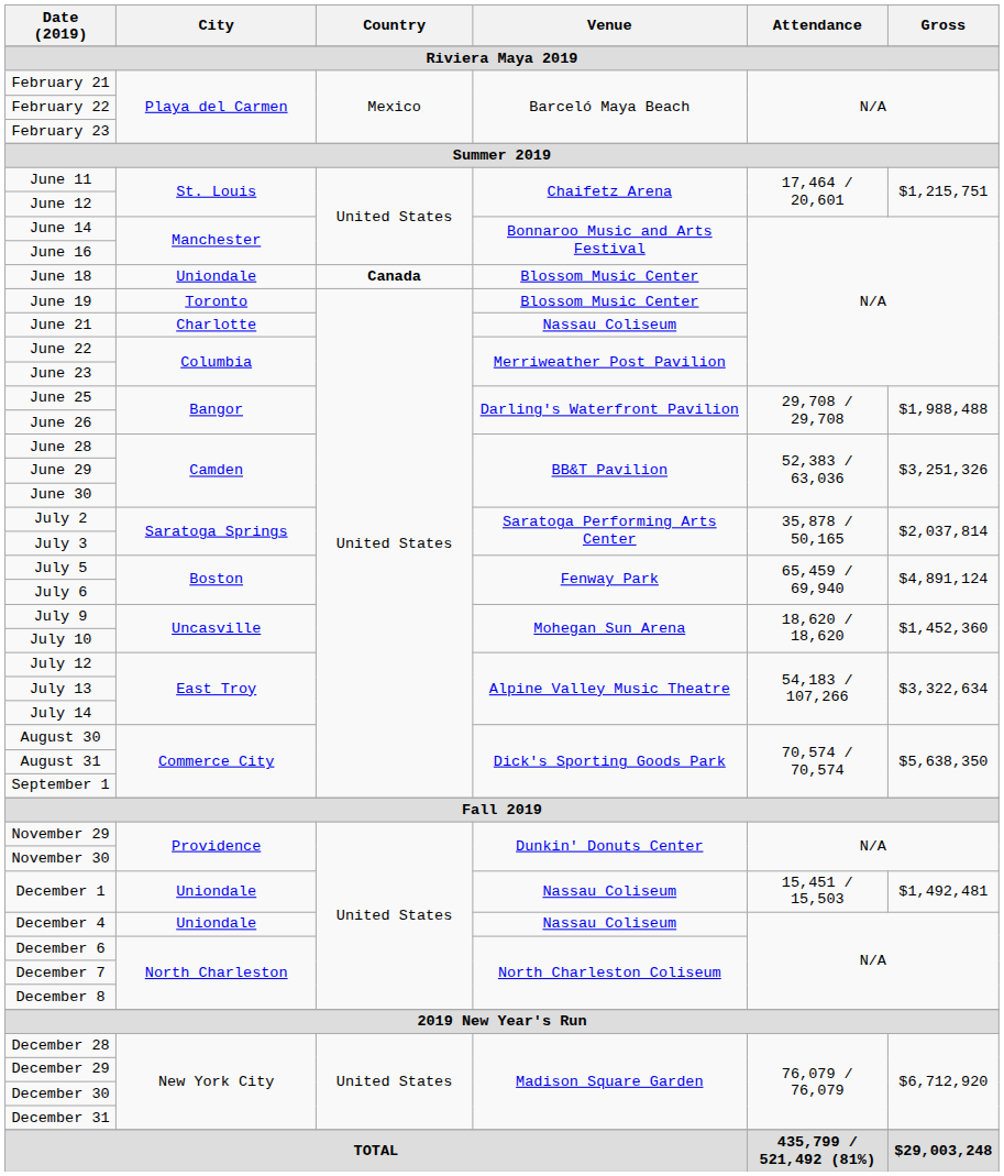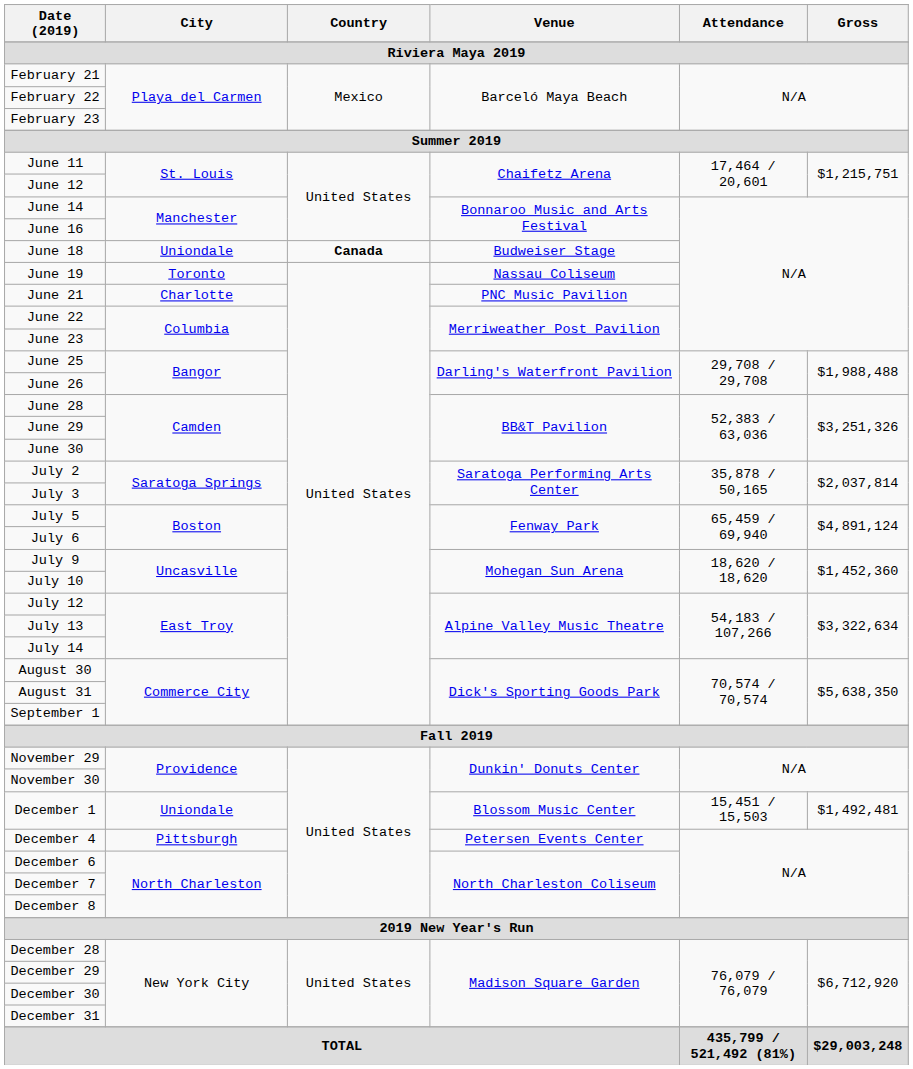June 18 | Venue: Blossom Music Center -> Budweiser Stage
June 19 | Venue: Blossom Music Center -> Nassau Coliseum
June 21 | Venue: Nassau Coliseum -> PNC Music Pavilion
December 1 | Venue: Nassau Coliseum -> Blossom Music Center
December 4 | City: Uniondale -> Pittsburgh
December 4 | Venue: Nassau Coliseum -> Petersen Events Center
